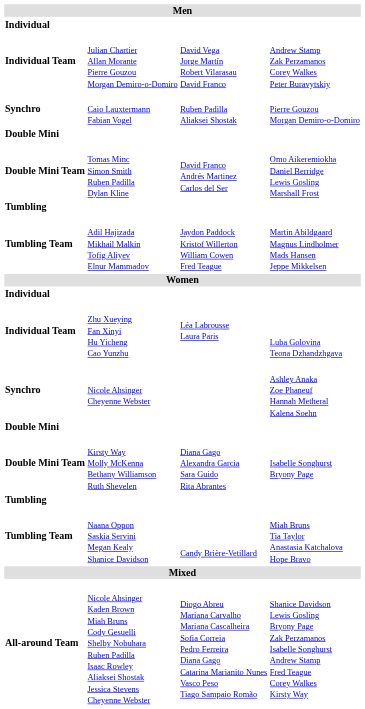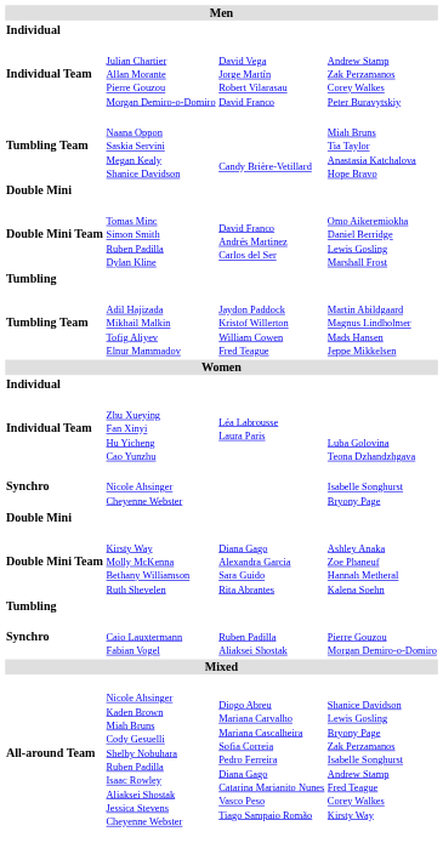rows swapped: Caio Lauxtermann Fabian Vogel <-> Naana Oppon Saskia Servini Megan Kealy Shanice Davidson
Nicole Ahsinger Cheyenne Webster | column 4: Ashley Anaka Zoe Phaneuf Hannah Metheral Kalena Soehn -> Isabelle Songhurst Bryony Page
Kirsty Way Molly McKenna Bethany Williamson Ruth Shevelen | column 4: Isabelle Songhurst Bryony Page -> Ashley Anaka Zoe Phaneuf Hannah Metheral Kalena Soehn
